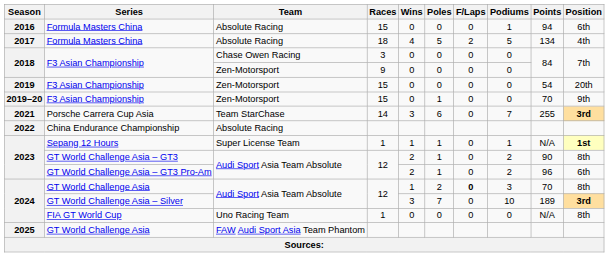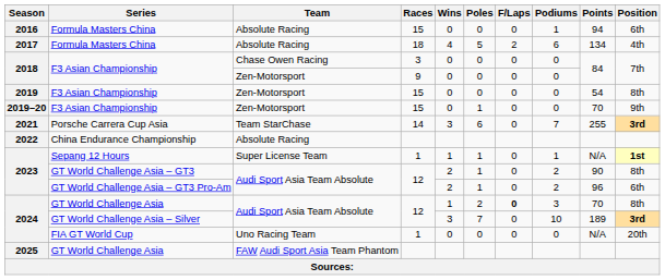2017 | Podiums: 5 -> 6
2019 | Position: 20th -> 8th
2024 / FIA GT World Cup | Position: 8th -> 20th
